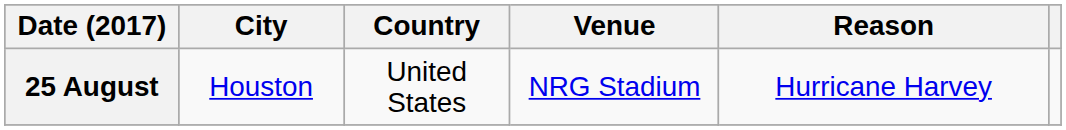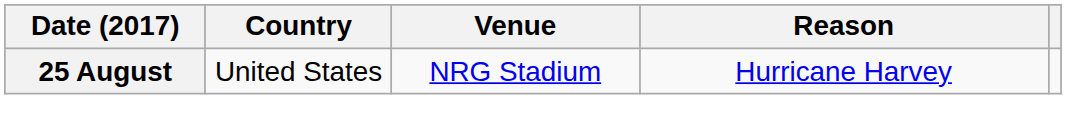- column: City | Houston
